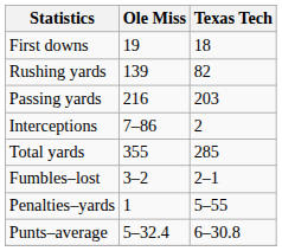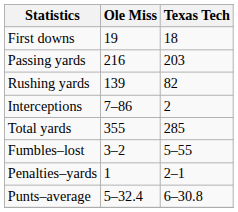rows swapped: Rushing yards <-> Passing yards
Fumbles–lost | Texas Tech: 2–1 -> 5–55
Penalties–yards | Texas Tech: 5–55 -> 2–1
